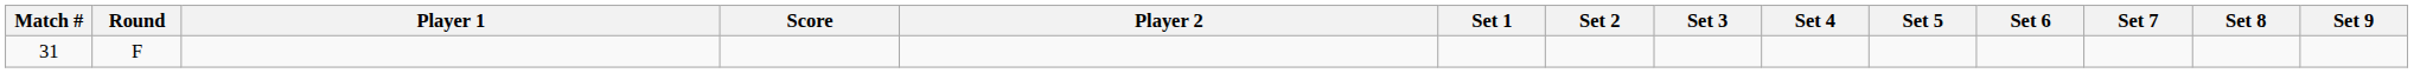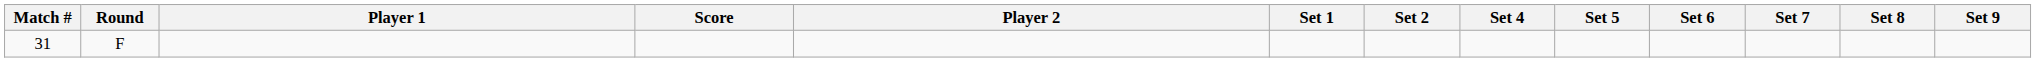- column: Set 3
